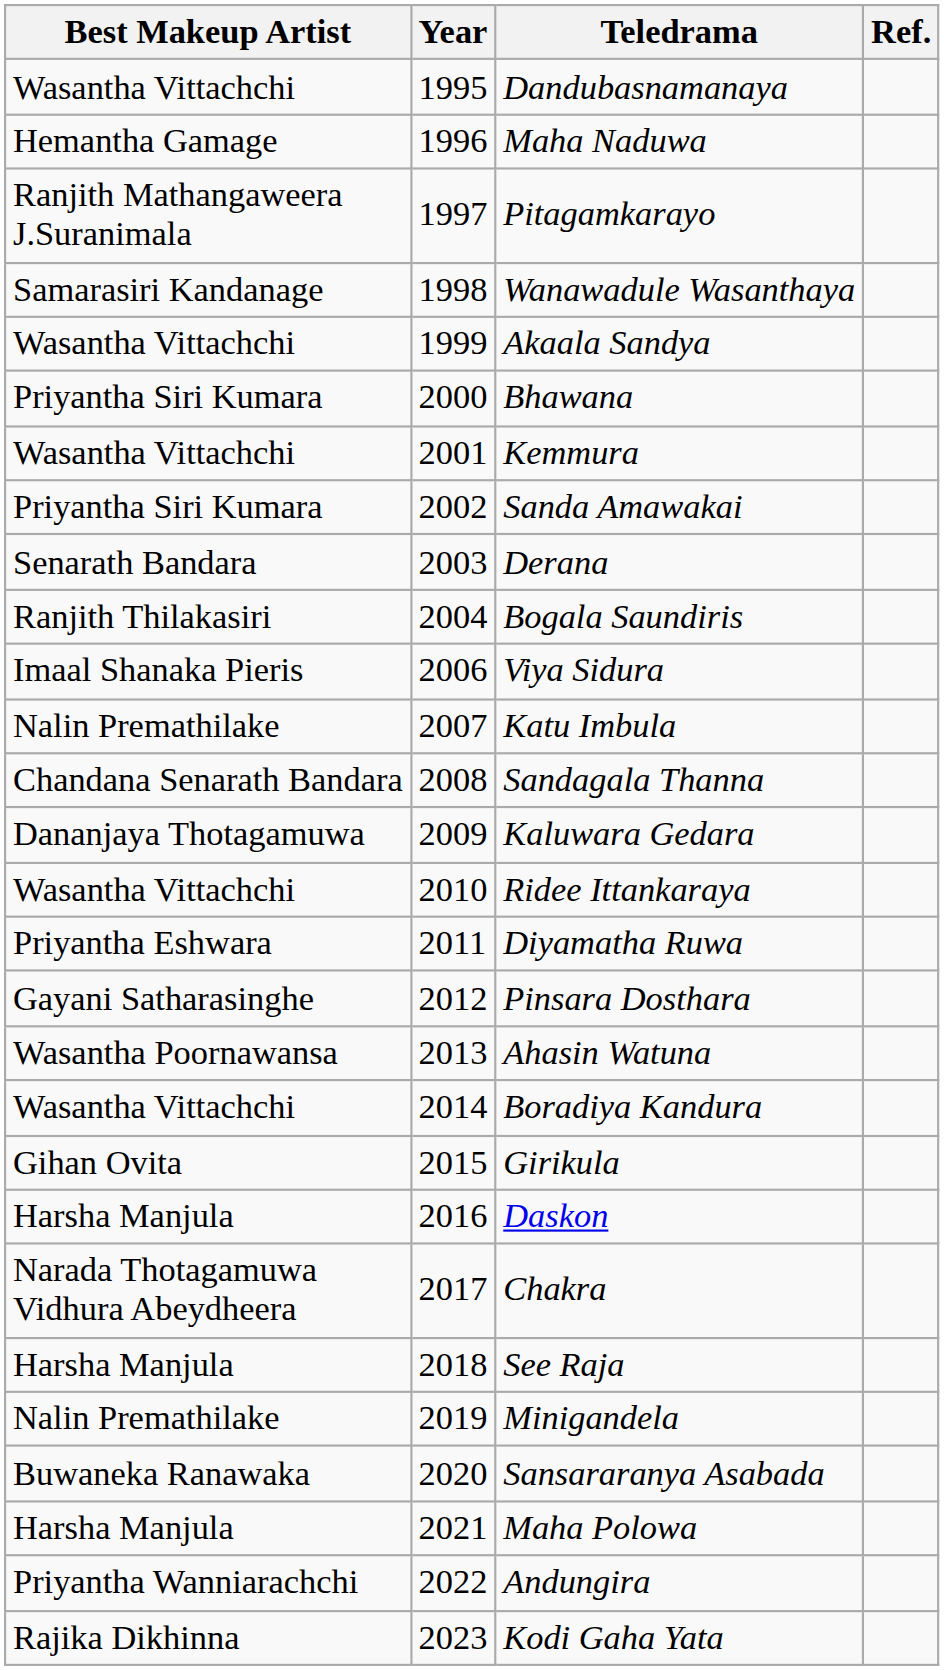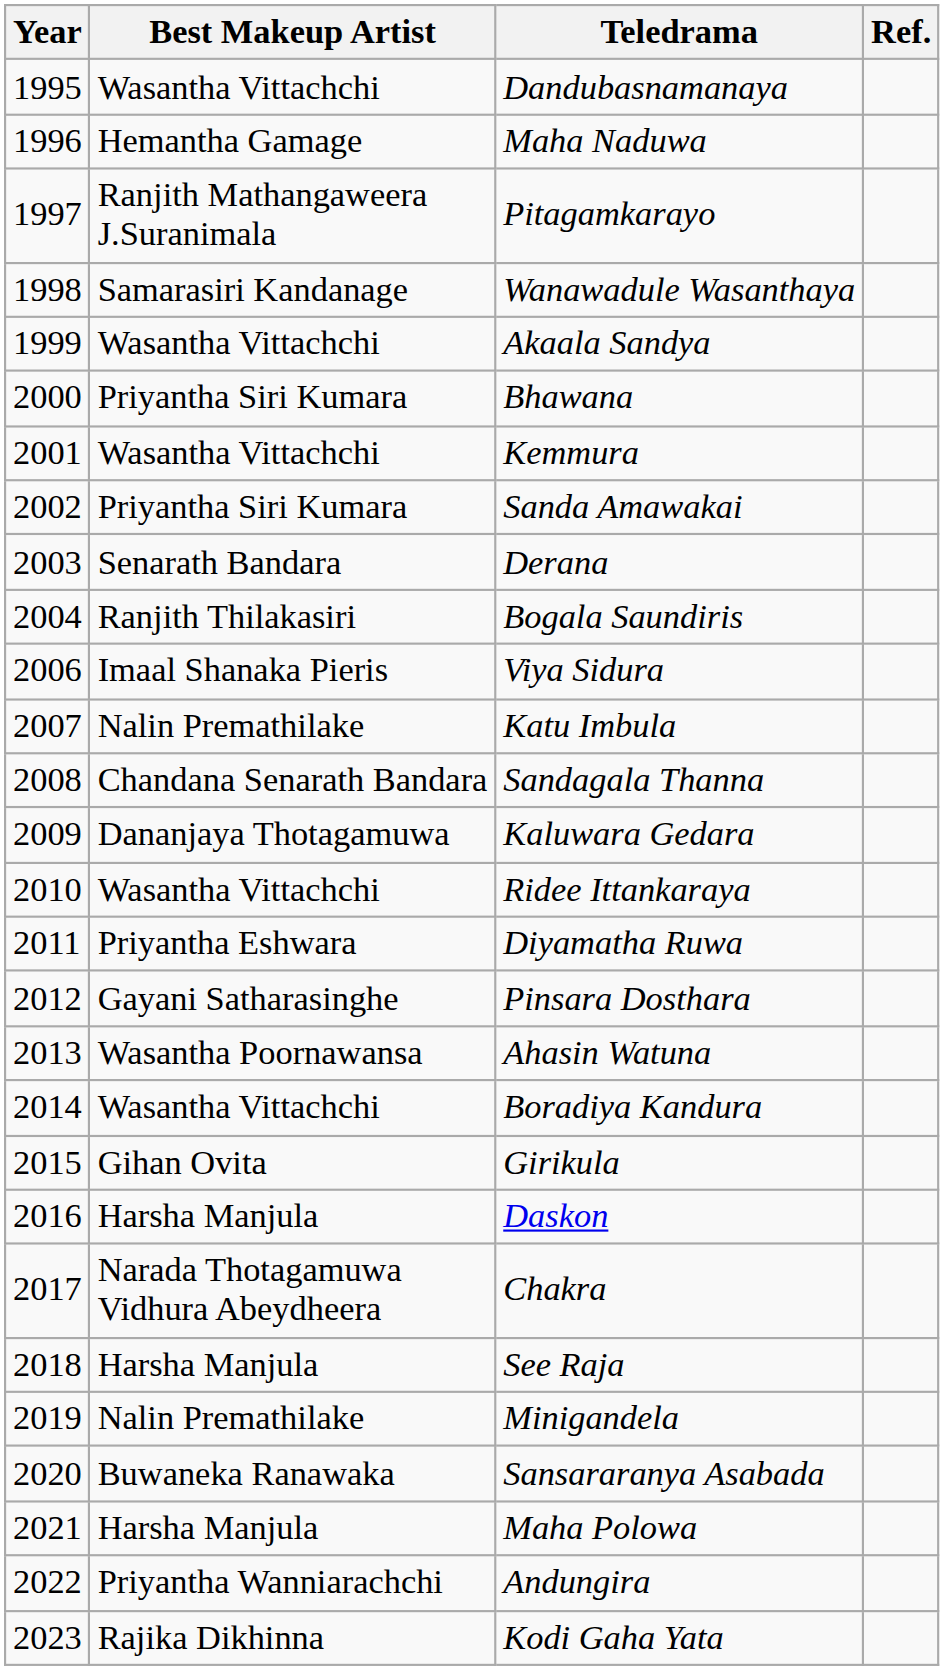columns swapped: Year <-> Best Makeup Artist
